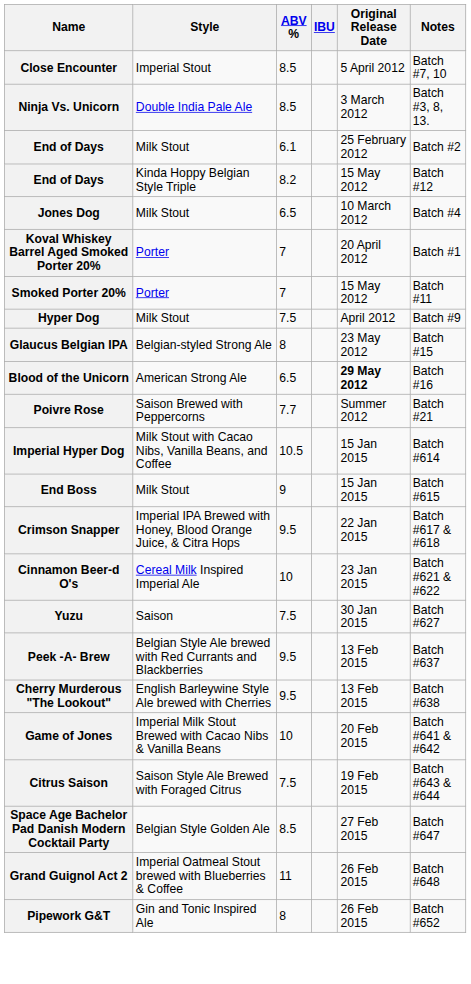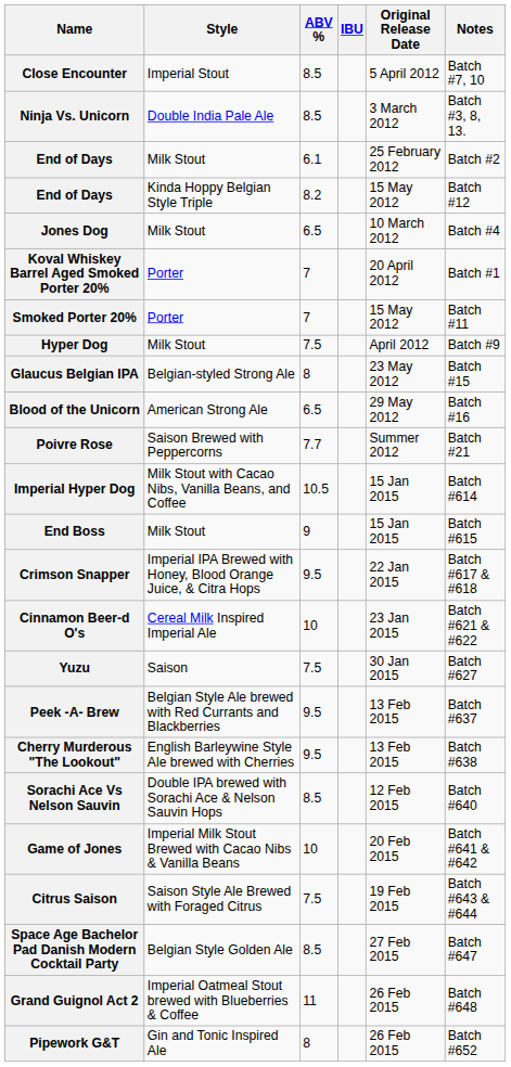Blood of the Unicorn | Original Release Date: bold -> normal
+ row: Sorachi Ace Vs Nelson Sauvin | Double IPA brewed with Sorachi Ace & Nelson Sauvin Hops | 8.5 | 12 Feb 2015 | Batch #640
